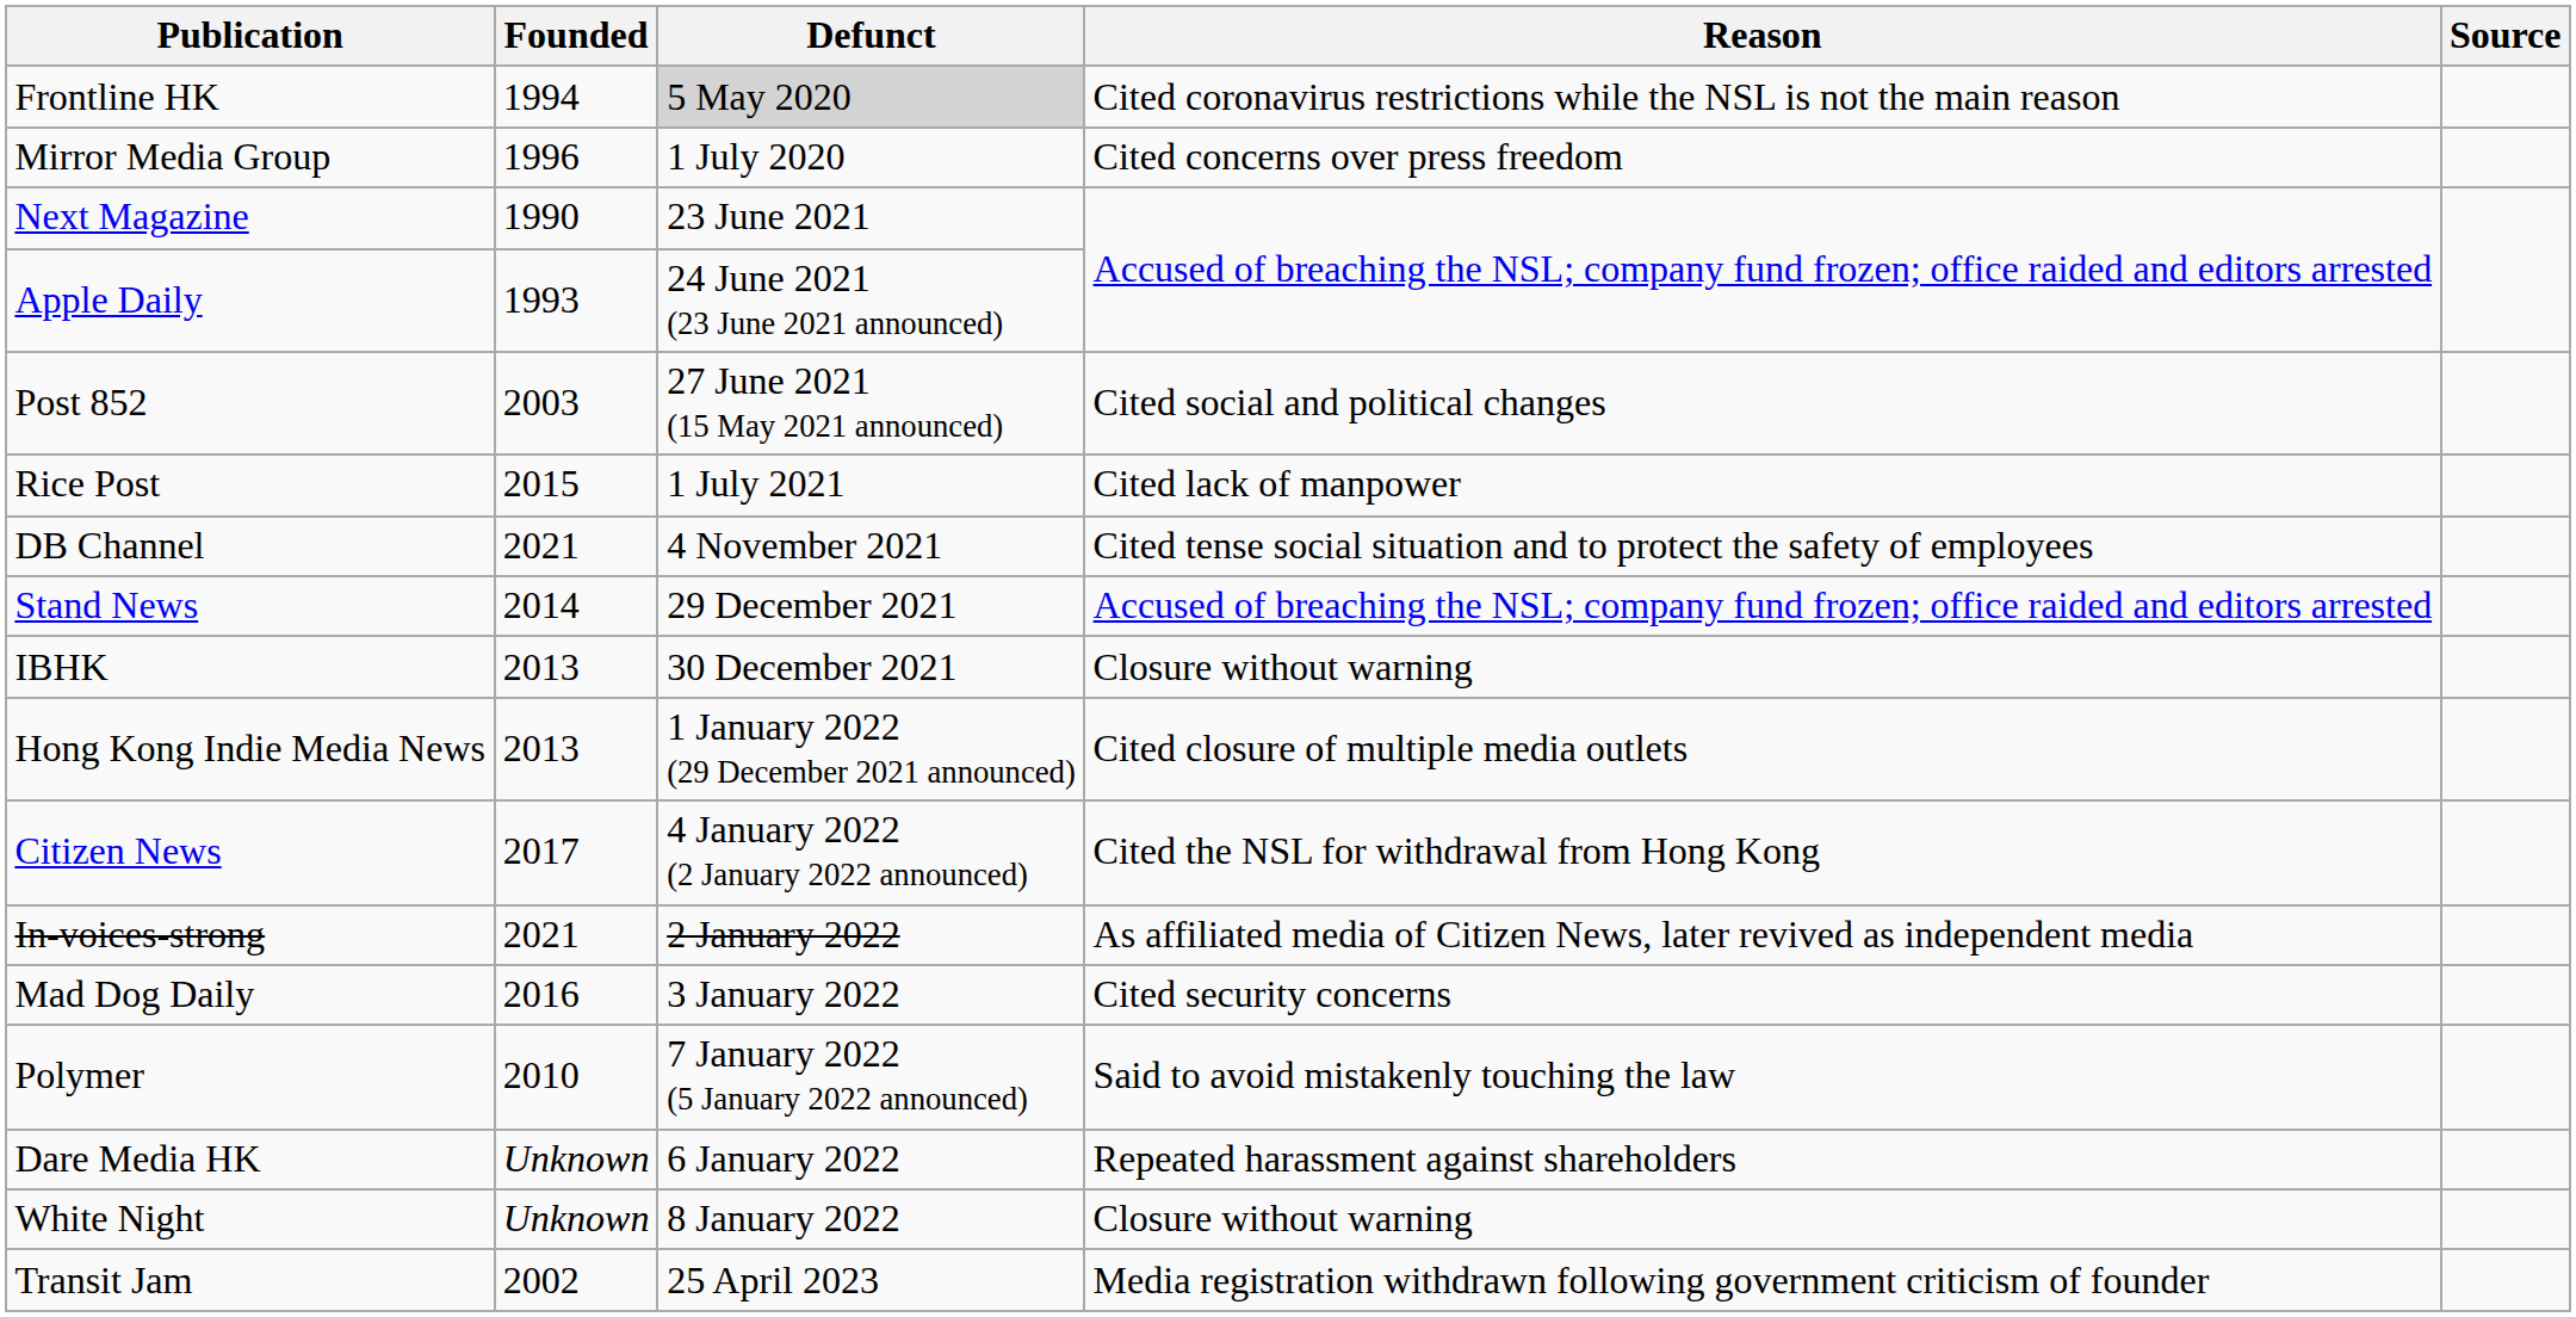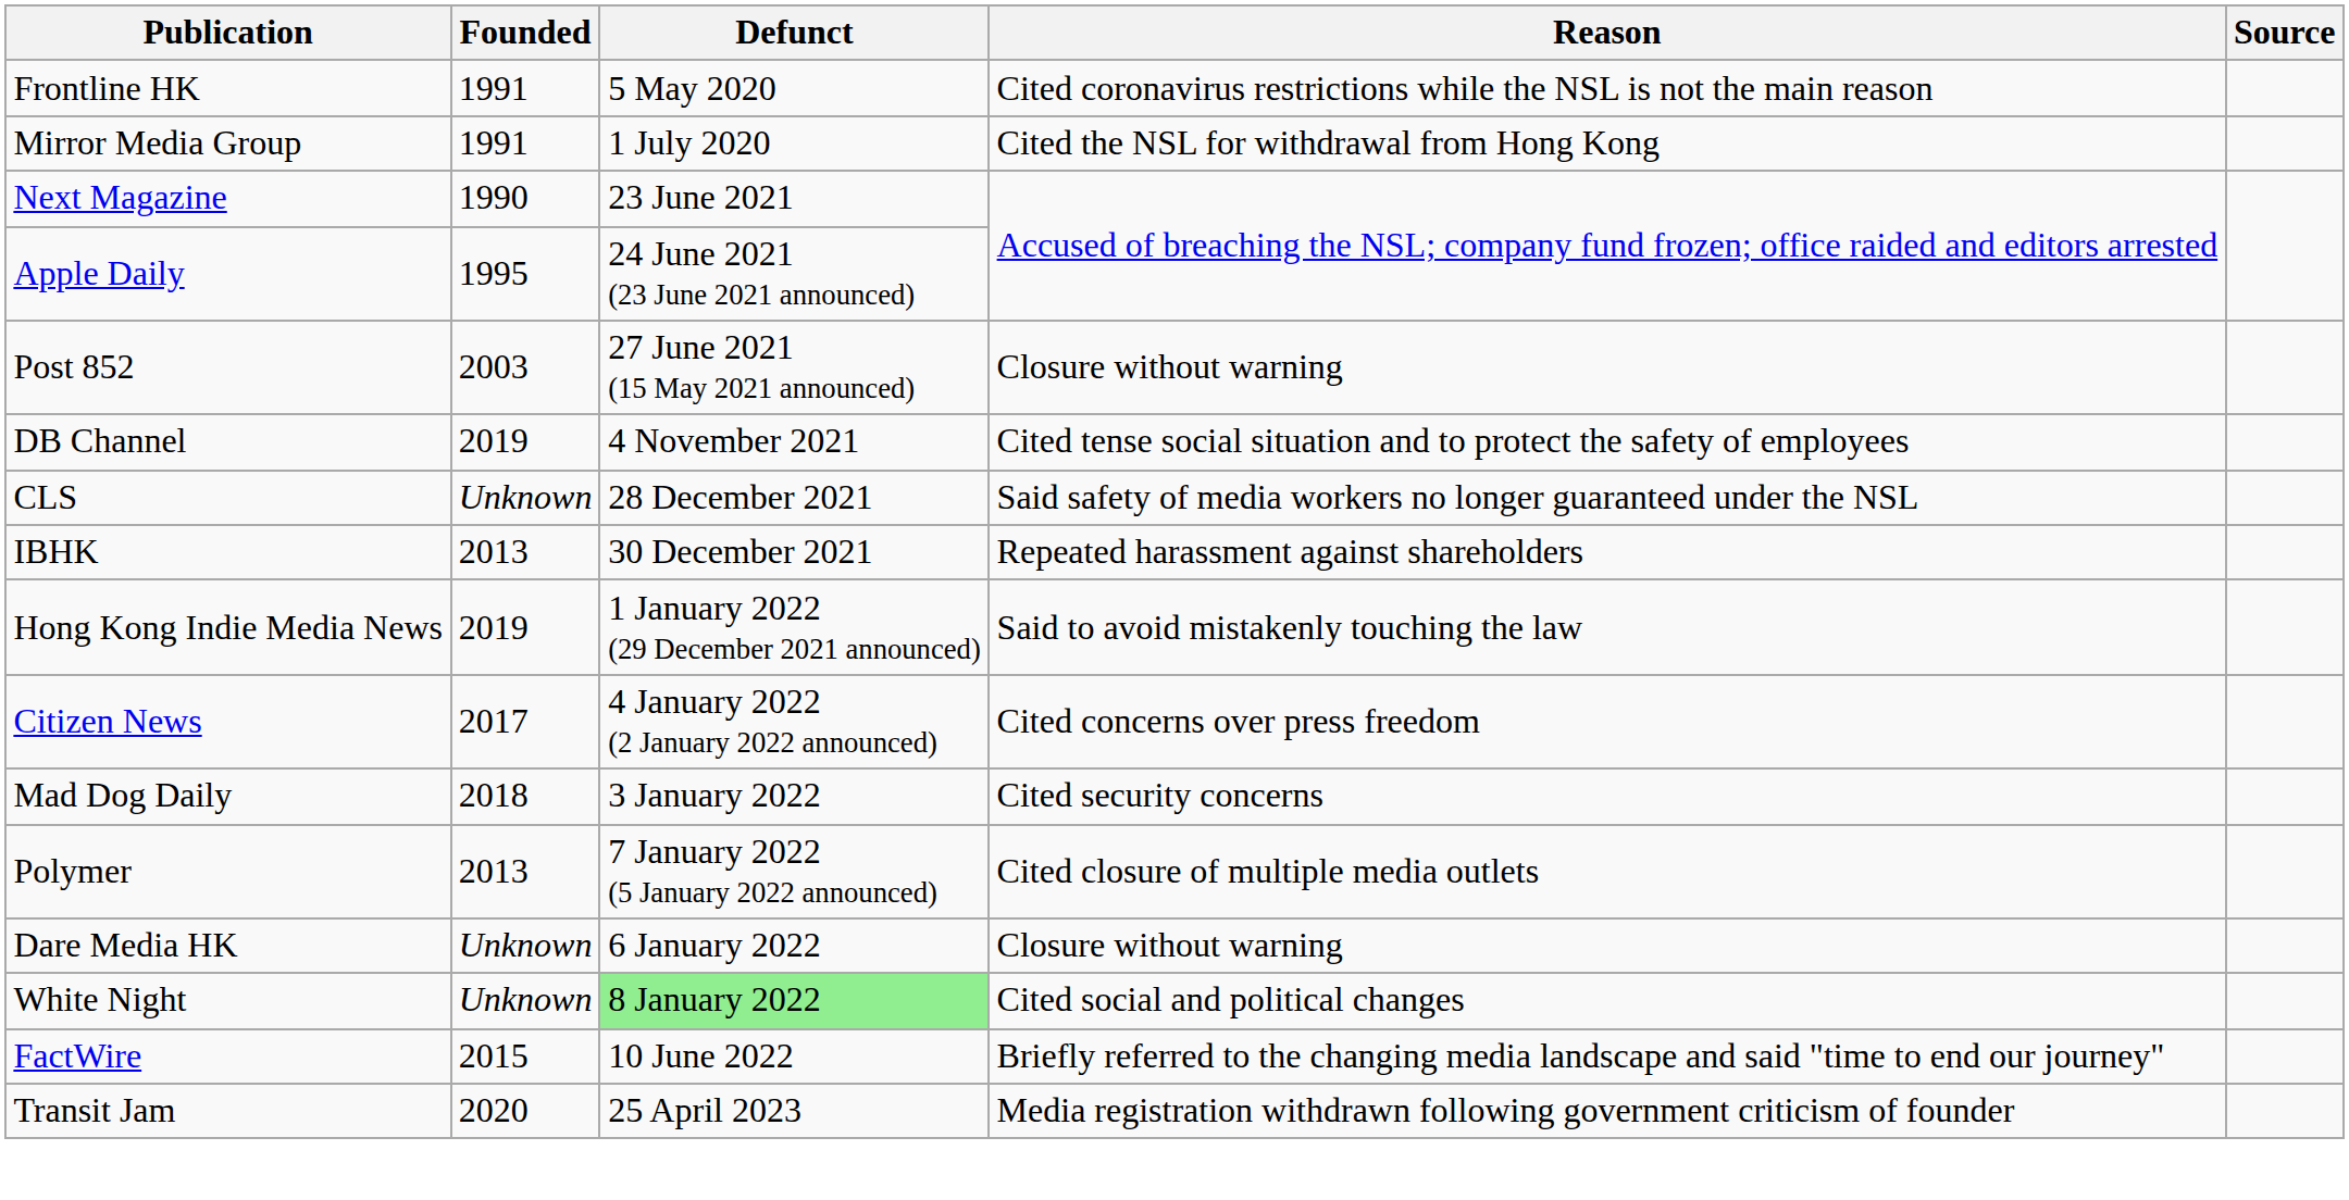Frontline HK | Founded: 1994 -> 1991
Frontline HK | Defunct: lightgrey background -> no background
Mirror Media Group | Founded: 1996 -> 1991
Mirror Media Group | Reason: Cited concerns over press freedom -> Cited the NSL for withdrawal from Hong Kong
Apple Daily | Founded: 1993 -> 1995
Post 852 | Reason: Cited social and political changes -> Closure without warning
- row: Rice Post | 2015 | 1 July 2021 | Cited lack of manpower
DB Channel | Founded: 2021 -> 2019
- row: Stand News | 2014 | 29 December 2021 | Accused of breaching the NSL; company fund frozen; office raided and editors arrested
+ row: CLS | Unknown | 28 December 2021 | Said safety of media workers no longer guaranteed under the NSL
IBHK | Reason: Closure without warning -> Repeated harassment against shareholders
Hong Kong Indie Media News | Founded: 2013 -> 2019
Hong Kong Indie Media News | Reason: Cited closure of multiple media outlets -> Said to avoid mistakenly touching the law
Citizen News | Reason: Cited the NSL for withdrawal from Hong Kong -> Cited concerns over press freedom
- row: In-voices-strong | 2021 | 2 January 2022 | As affiliated media of Citizen News, later revived as independent media
Mad Dog Daily | Founded: 2016 -> 2018
Polymer | Founded: 2010 -> 2013
Polymer | Reason: Said to avoid mistakenly touching the law -> Cited closure of multiple media outlets
Dare Media HK | Reason: Repeated harassment against shareholders -> Closure without warning
White Night | Defunct: no background -> lightgreen background
White Night | Reason: Closure without warning -> Cited social and political changes
+ row: FactWire | 2015 | 10 June 2022 | Briefly referred to the changing media landscape and said "time to end our journey"
Transit Jam | Founded: 2002 -> 2020
